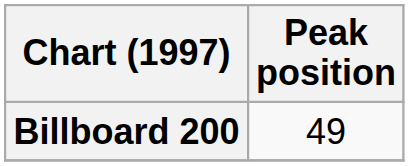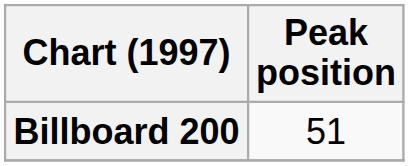Billboard 200 | Peak position: 49 -> 51
